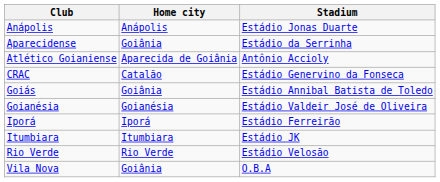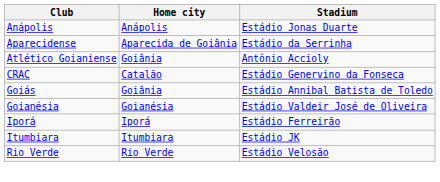Aparecidense | Home city: Goiânia -> Aparecida de Goiânia
Atlético Goianiense | Home city: Aparecida de Goiânia -> Goiânia
- row: Vila Nova | Goiânia | O.B.A
